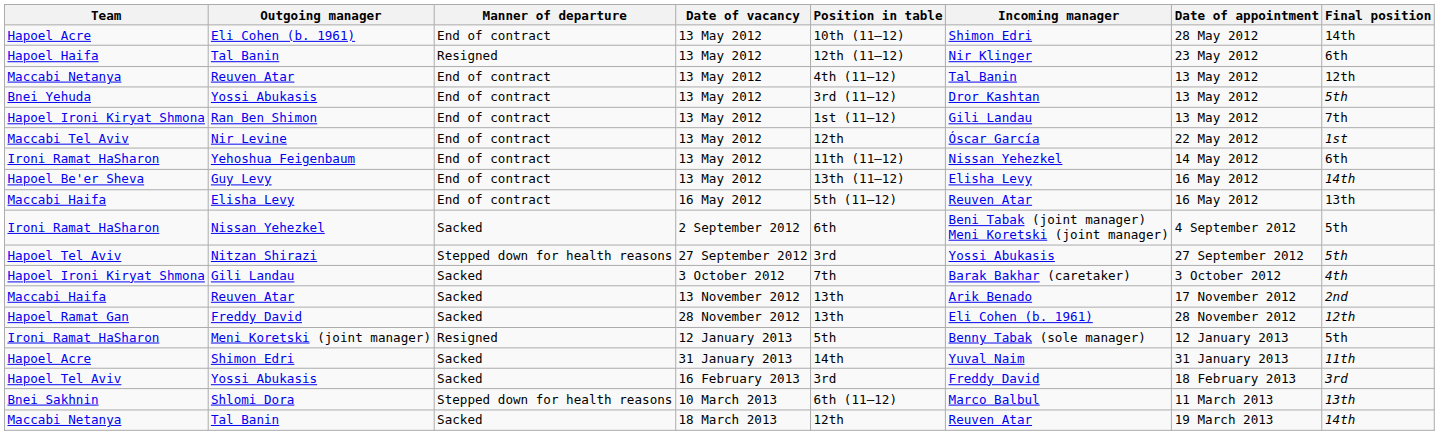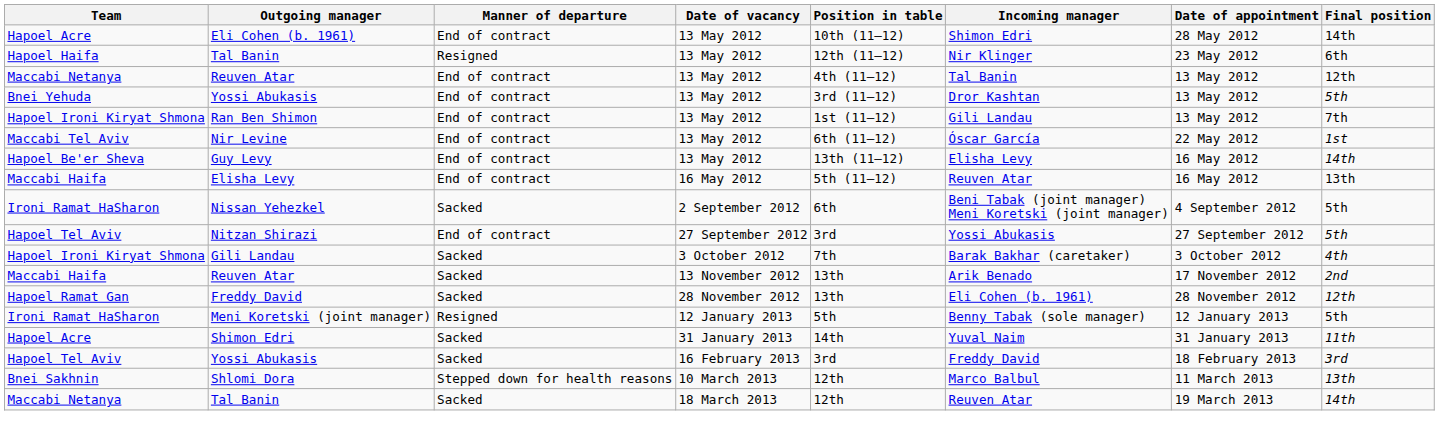Nir Levine | Position in table: 12th -> 6th (11–12)
- row: Ironi Ramat HaSharon | Yehoshua Feigenbaum | End of contract | 13 May 2012 | 11th (11–12) | Nissan Yehezkel | 14 May 2012 | 6th
Nitzan Shirazi | Manner of departure: Stepped down for health reasons -> End of contract
Shlomi Dora | Position in table: 6th (11–12) -> 12th
